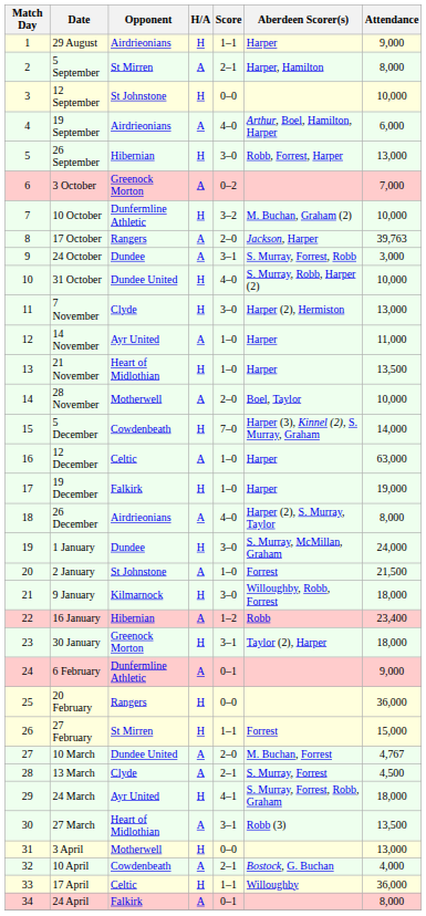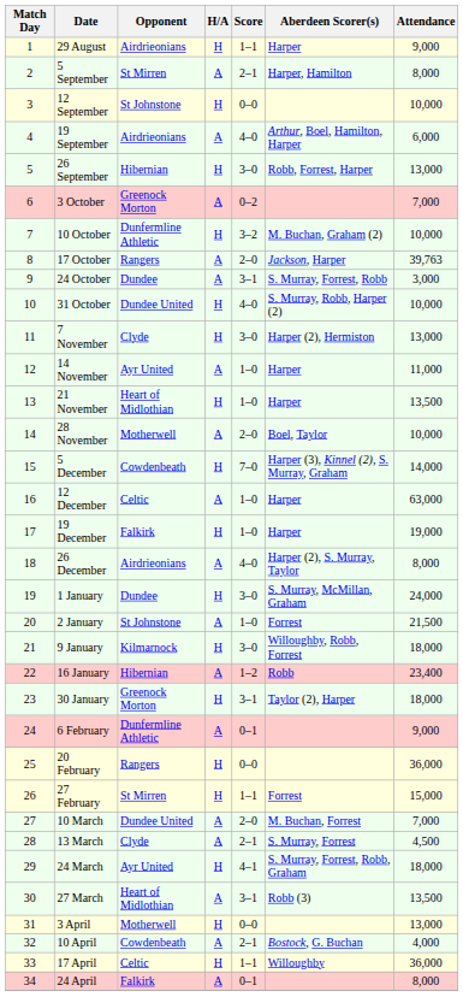10 March | Attendance: 4,767 -> 7,000
